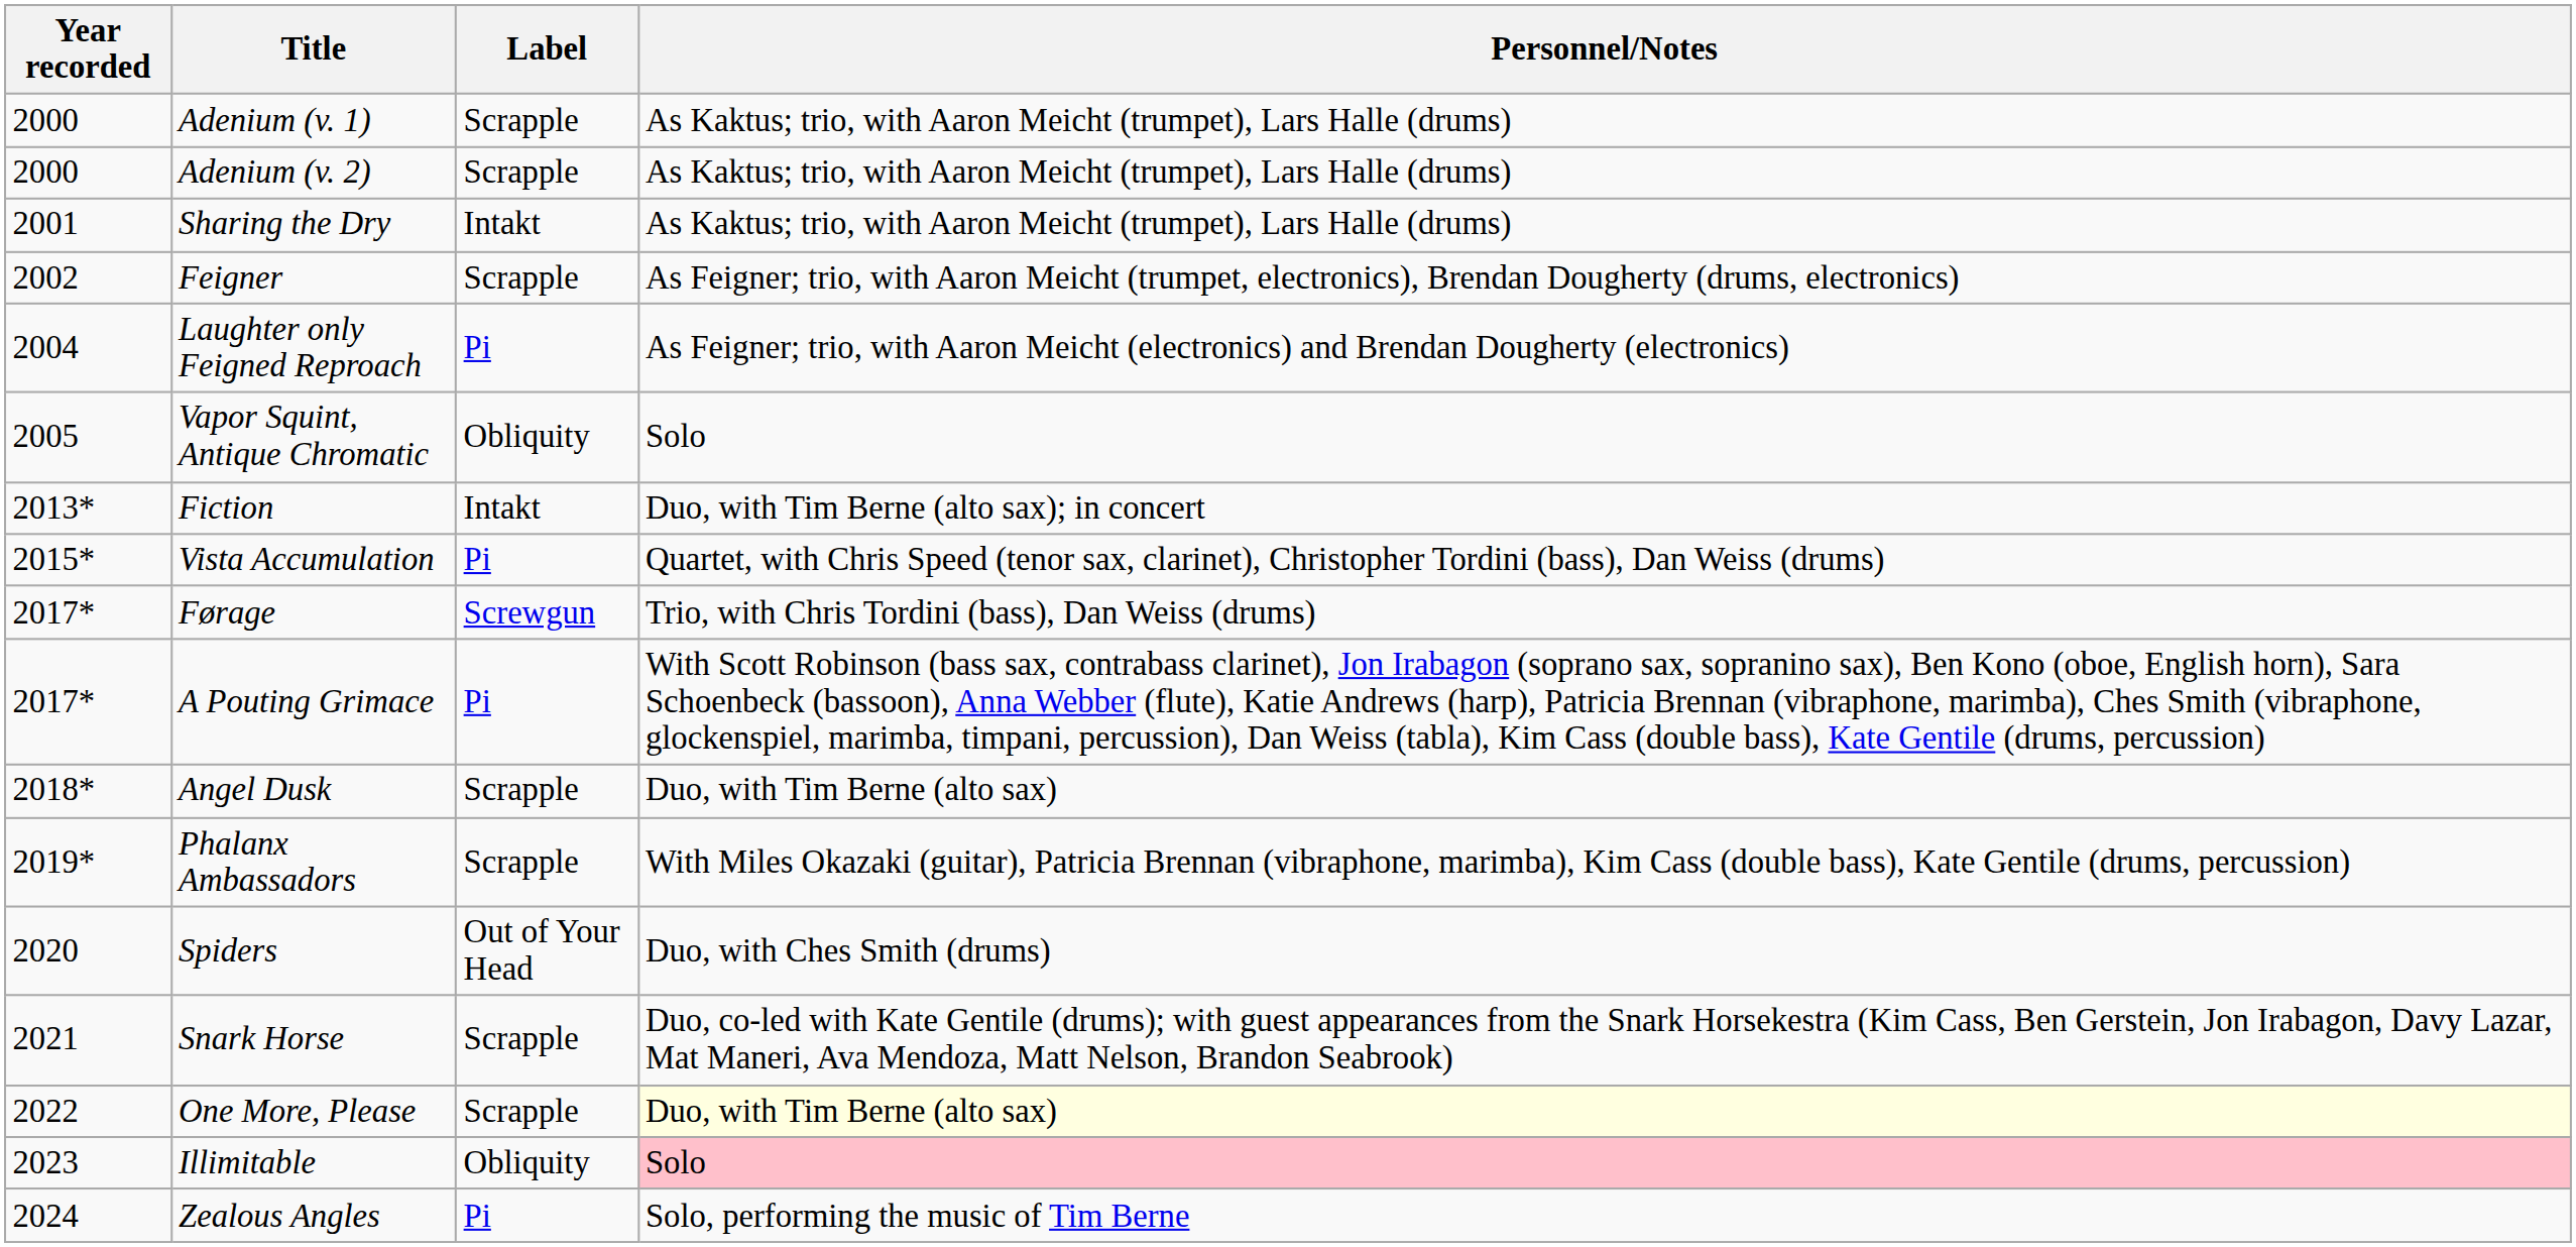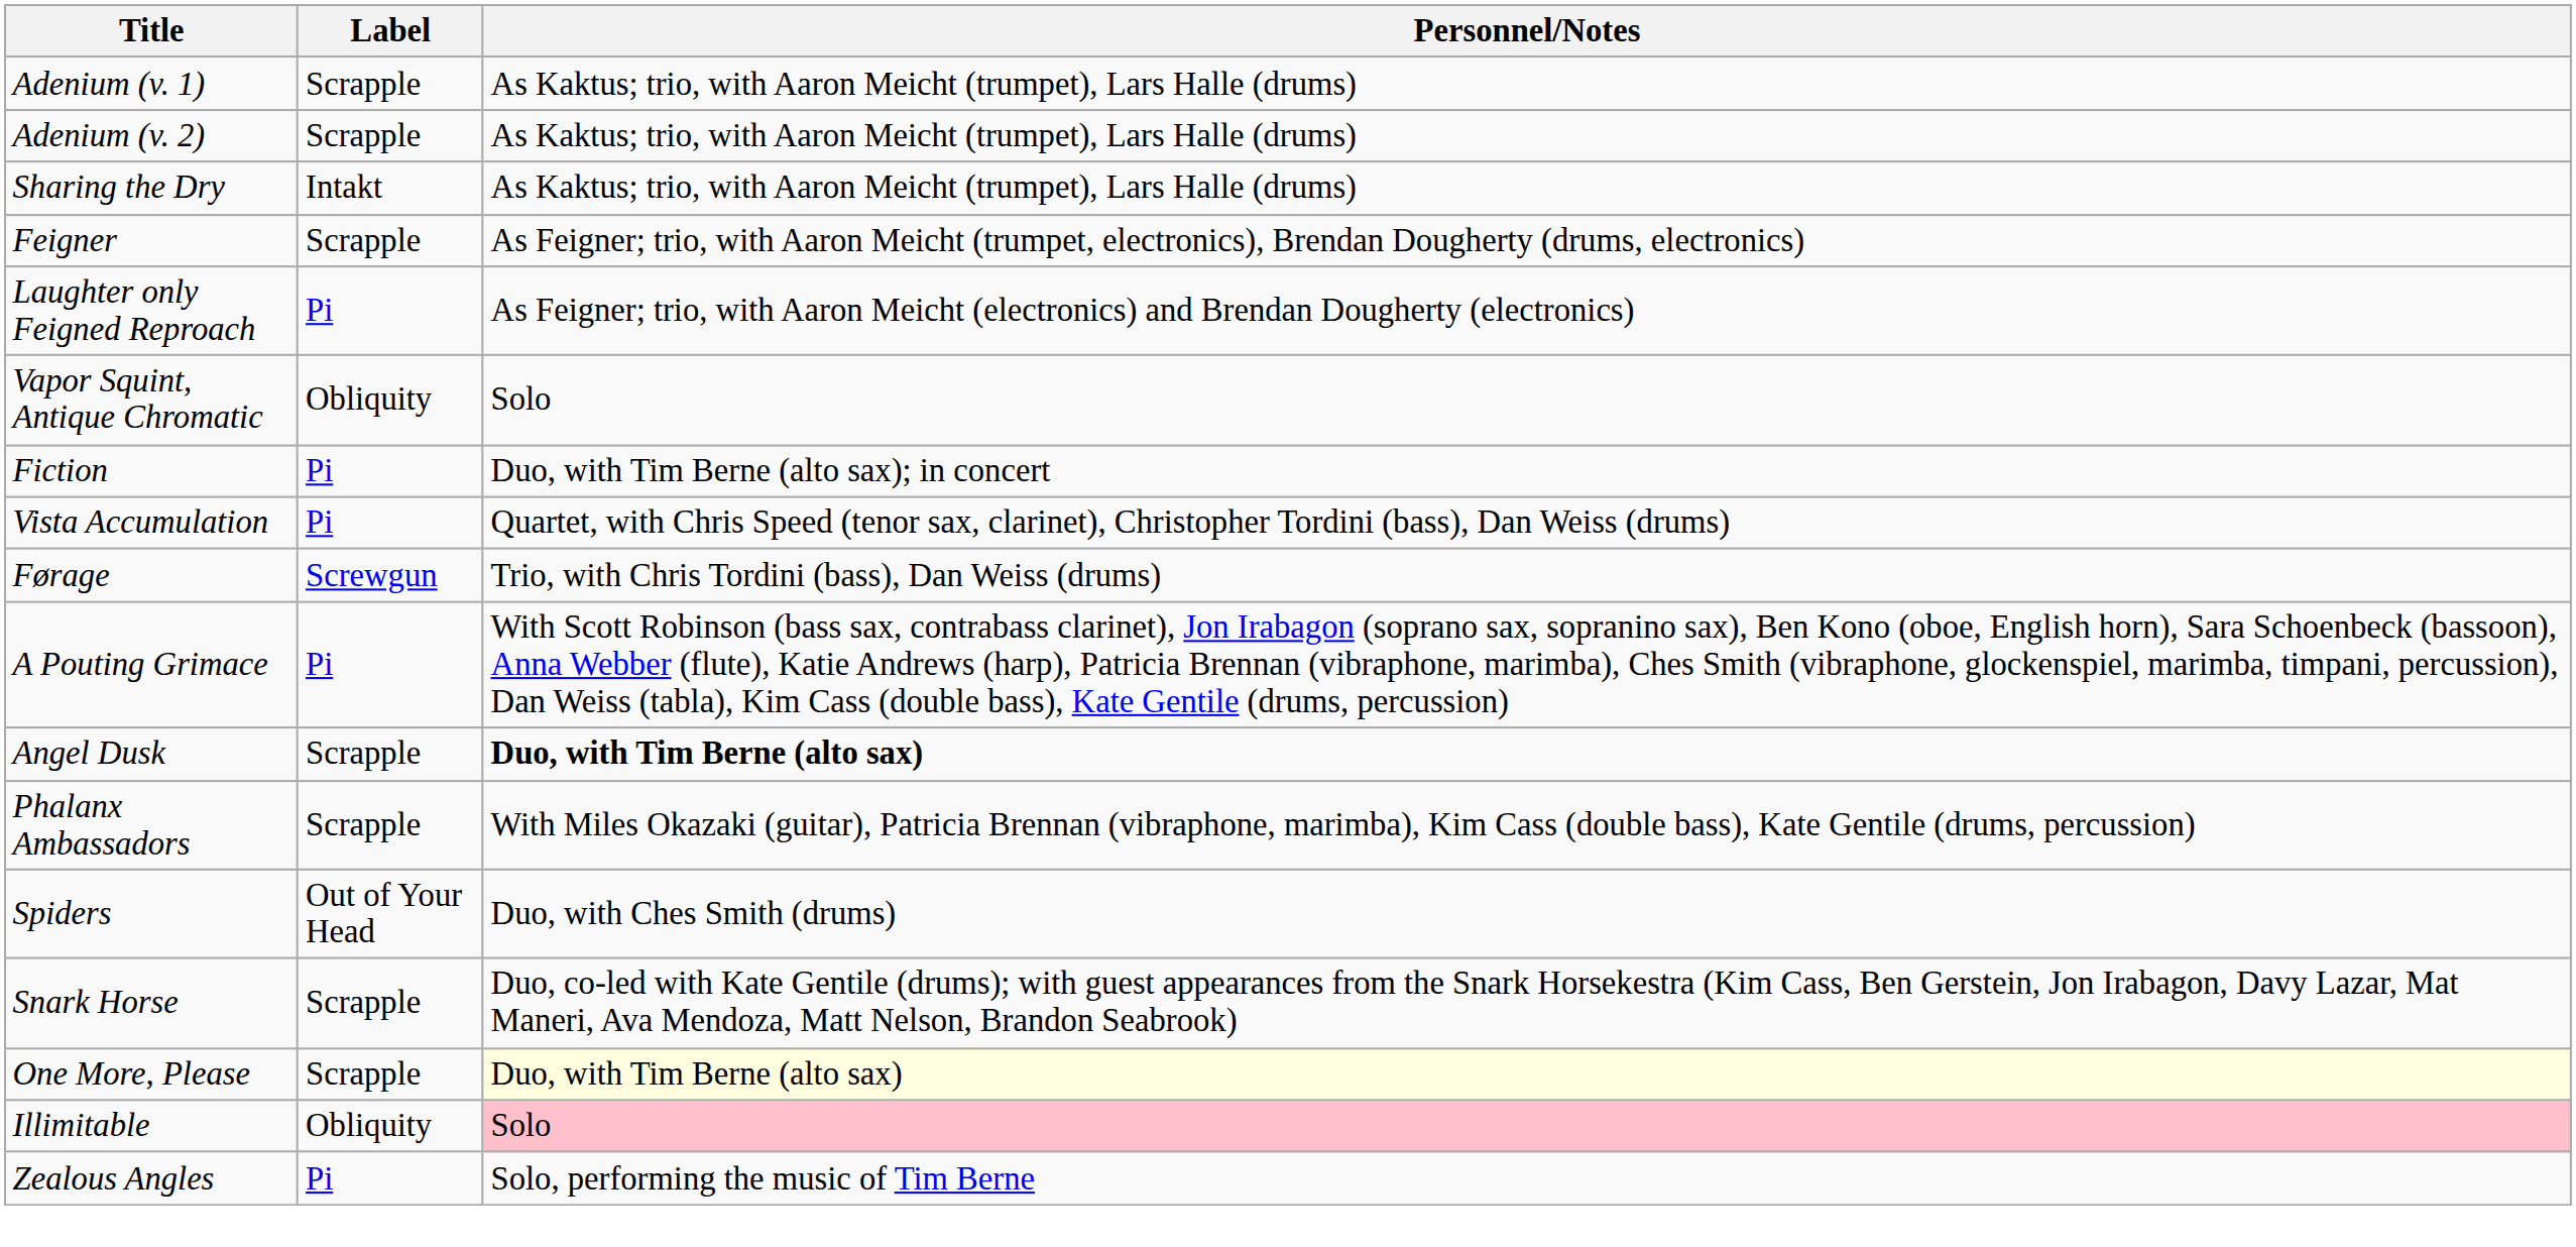- column: Year recorded | 2000 | 2000 | 2001 | 2002 | 2004 | 2005 | 2013* | 2015* | 2017* | 2017* | 2018* | 2019* | 2020 | 2021 | 2022 | 2023 | 2024
Fiction | Label: Intakt -> Pi
Angel Dusk | Personnel/Notes: normal -> bold
